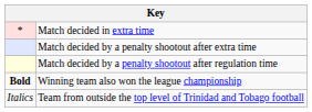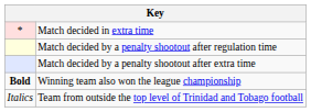rows swapped: Match decided by a penalty shootout after regulation time <-> Match decided by a penalty shootout after extra time
